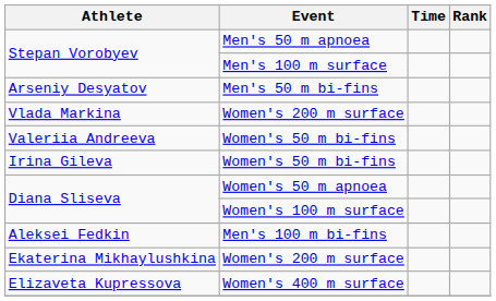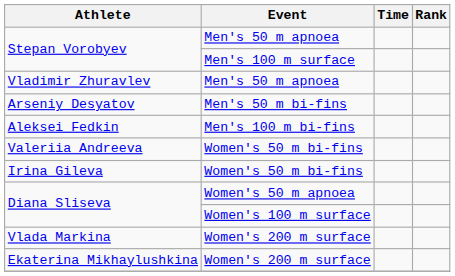+ row: Vladimir Zhuravlev | Men's 50 m apnoea
rows swapped: Aleksei Fedkin <-> Vlada Markina
- row: Elizaveta Kupressova | Women's 400 m surface
